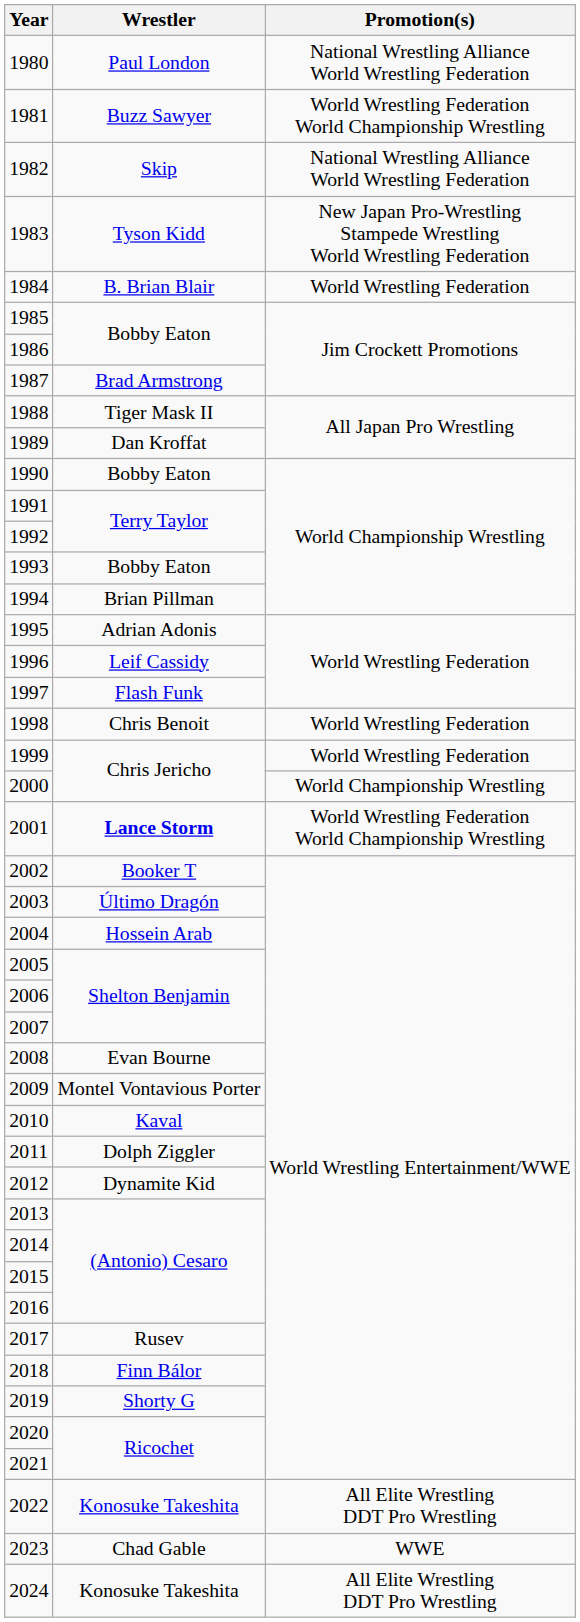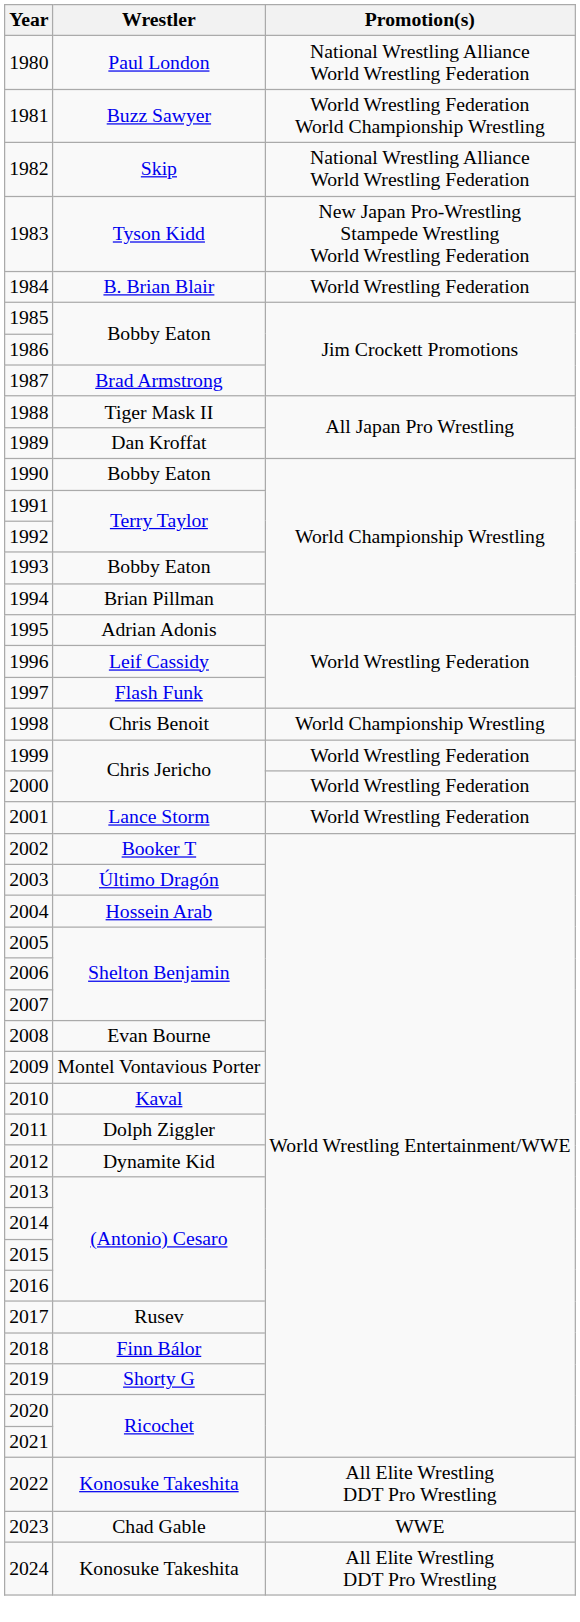1998 | Promotion(s): World Wrestling Federation -> World Championship Wrestling
2000 | Promotion(s): World Championship Wrestling -> World Wrestling Federation
2001 | Wrestler: bold -> normal
2001 | Promotion(s): World Wrestling Federation World Championship Wrestling -> World Wrestling Federation
